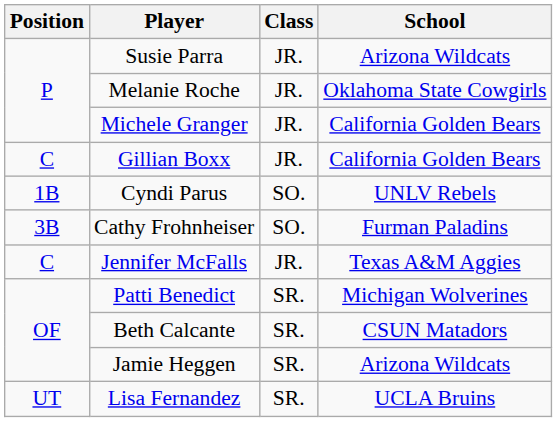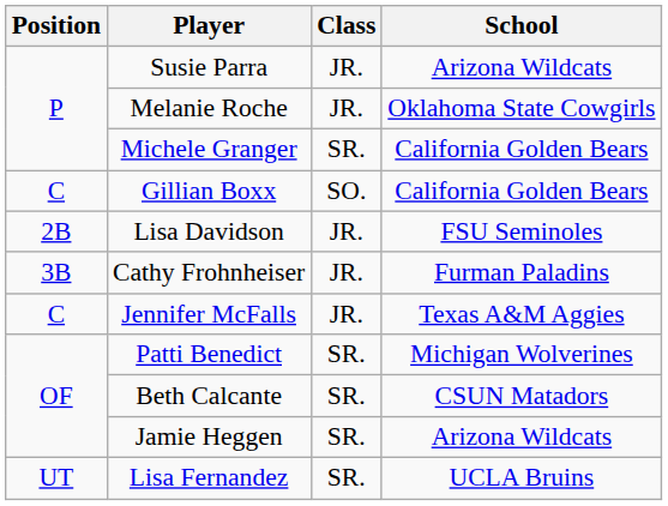Michele Granger | Class: JR. -> SR.
Gillian Boxx | Class: JR. -> SO.
- row: 1B | Cyndi Parus | SO. | UNLV Rebels
+ row: 2B | Lisa Davidson | JR. | FSU Seminoles
Cathy Frohnheiser | Class: SO. -> JR.
